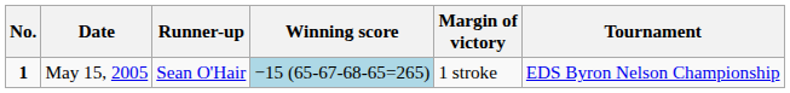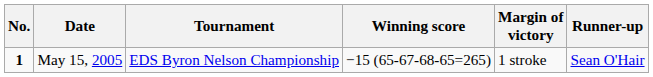columns swapped: Tournament <-> Runner-up
May 15, 2005 | Winning score: lightblue background -> no background
